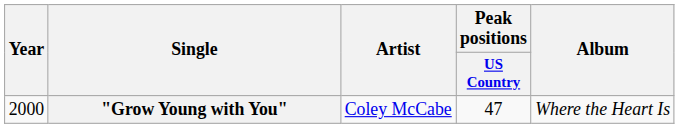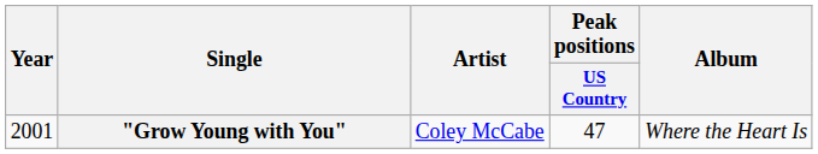"Grow Young with You" | Year: 2000 -> 2001
